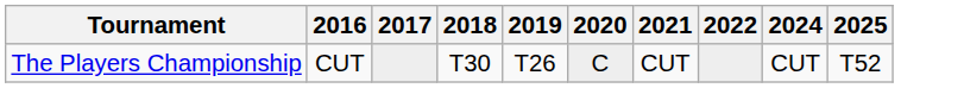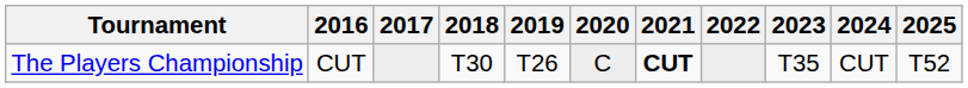+ column: 2023 | T35
The Players Championship | 2021: normal -> bold
